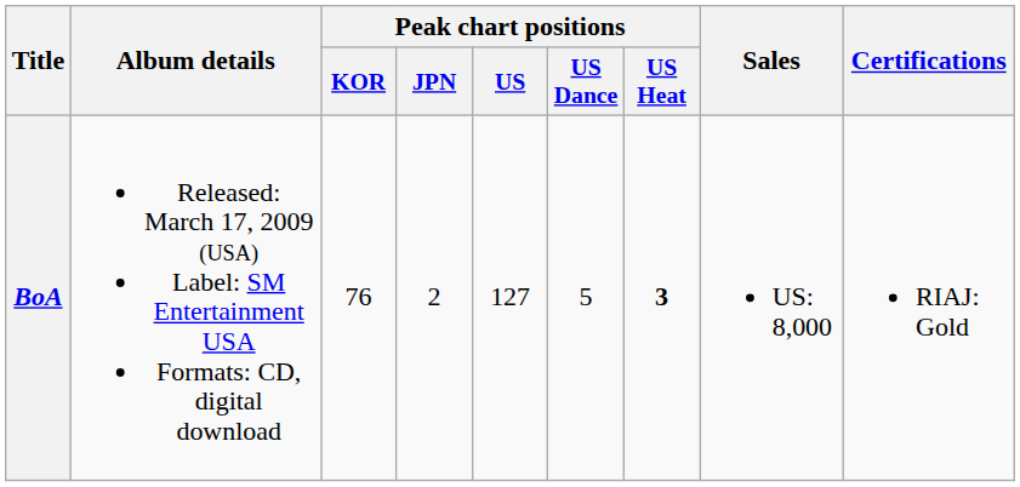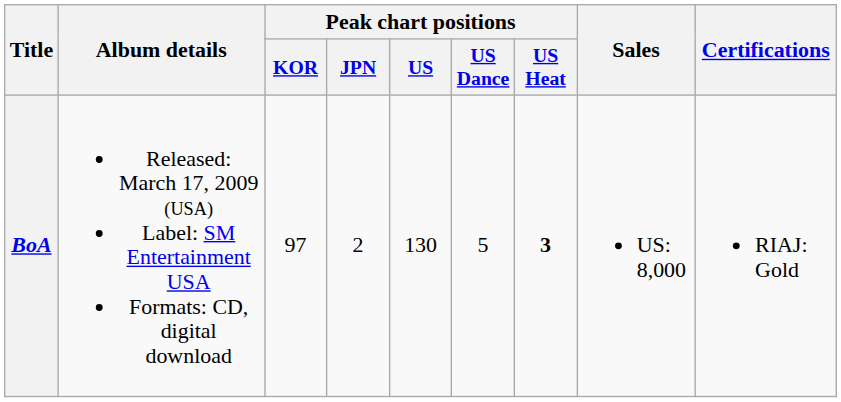BoA | Peak chart positions / KOR: 76 -> 97
BoA | Peak chart positions / US: 127 -> 130
